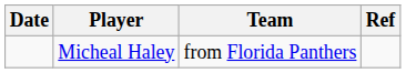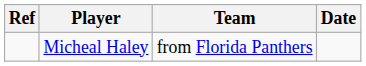columns swapped: Date <-> Ref
